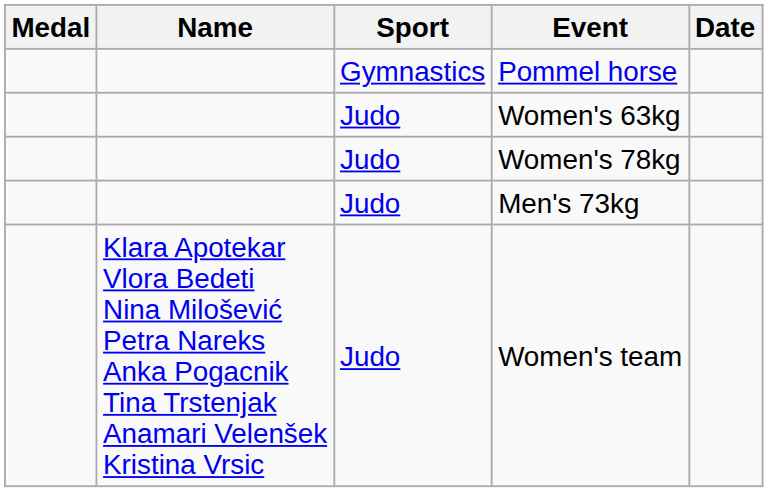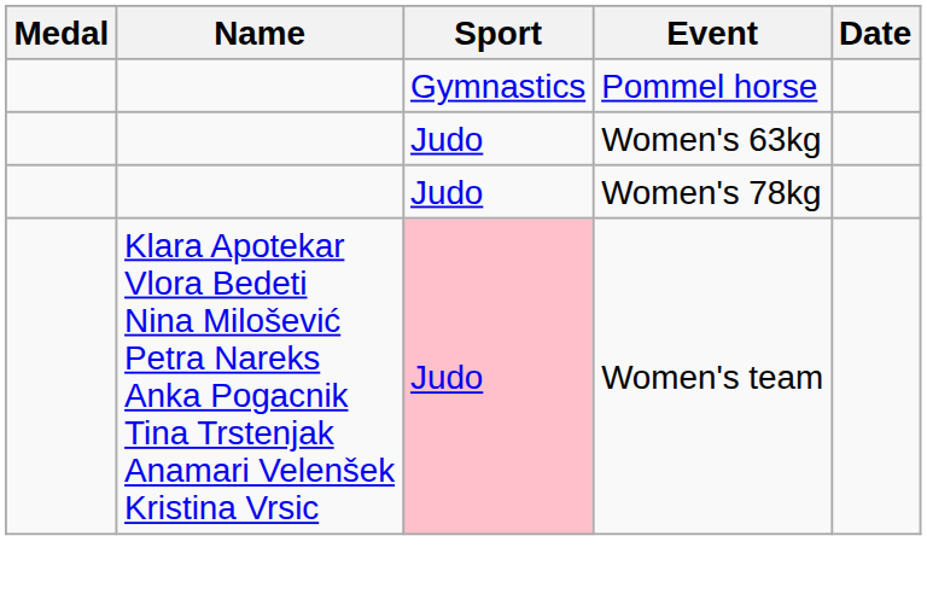- row: Judo | Men's 73kg
Women's team | Sport: no background -> pink background
